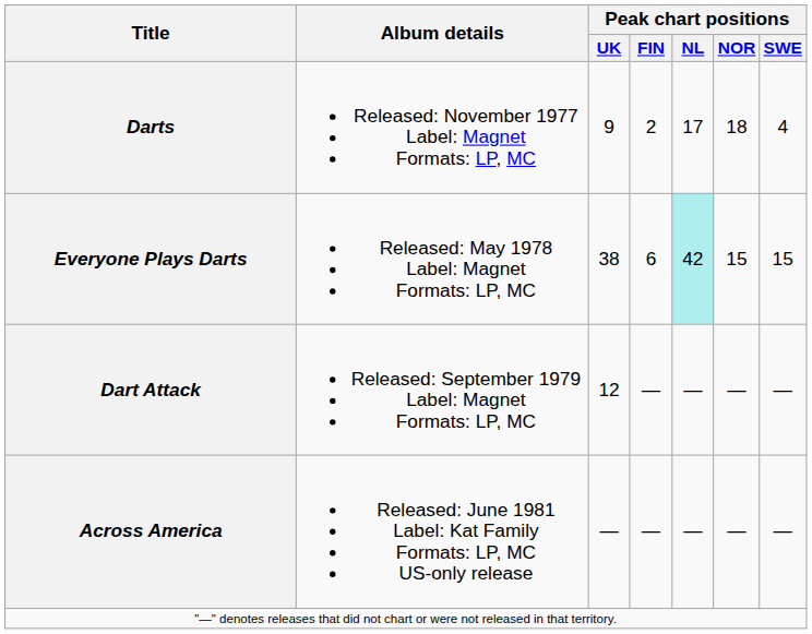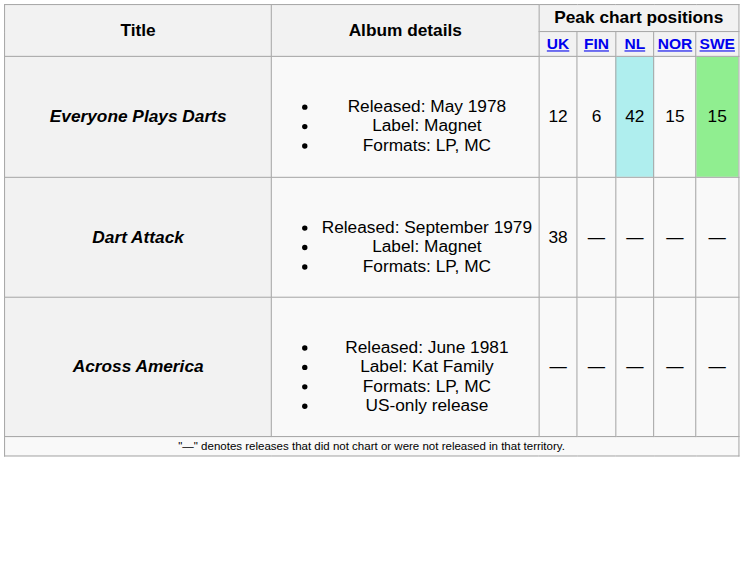- row: Darts | Released: November 1977 Label: Magnet Formats: LP, MC | 9 | 2 | 17 | 18 | 4
Everyone Plays Darts | Peak chart positions / UK: 38 -> 12
Everyone Plays Darts | Peak chart positions / SWE: no background -> lightgreen background
Dart Attack | Peak chart positions / UK: 12 -> 38
